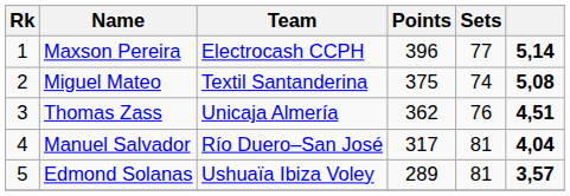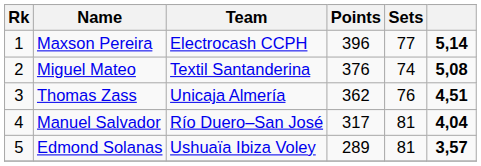Miguel Mateo | Points: 375 -> 376
